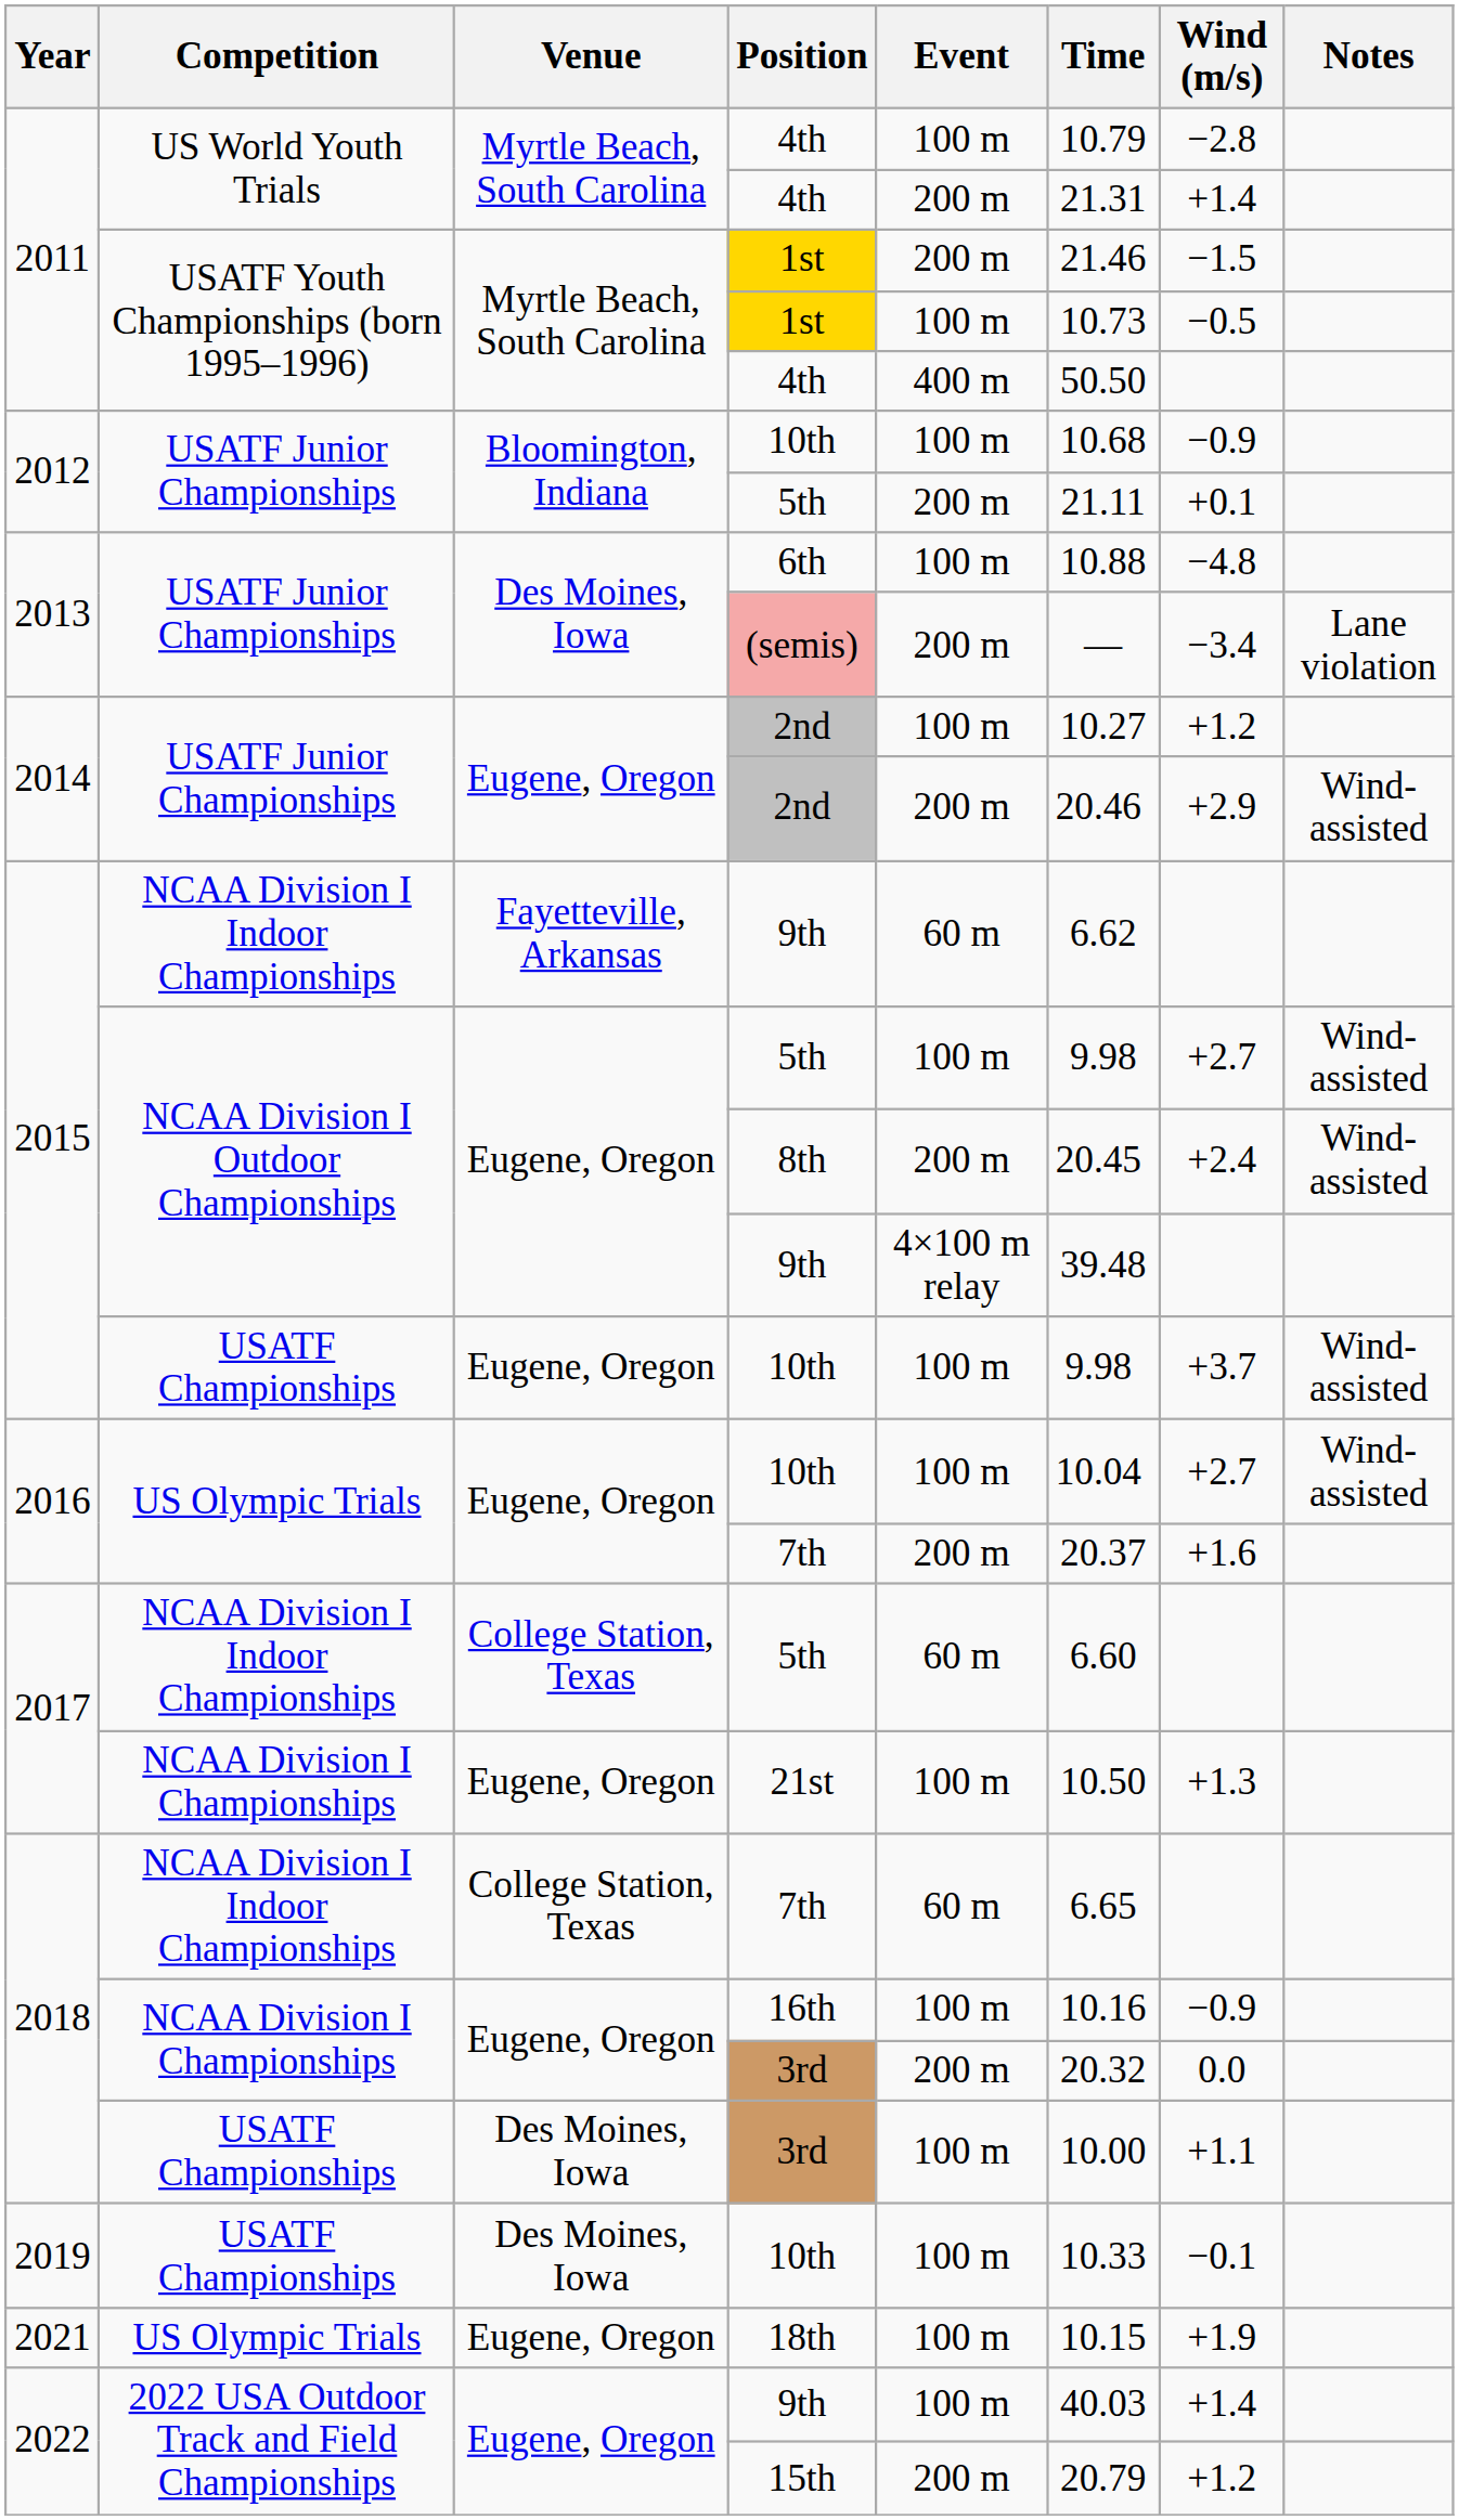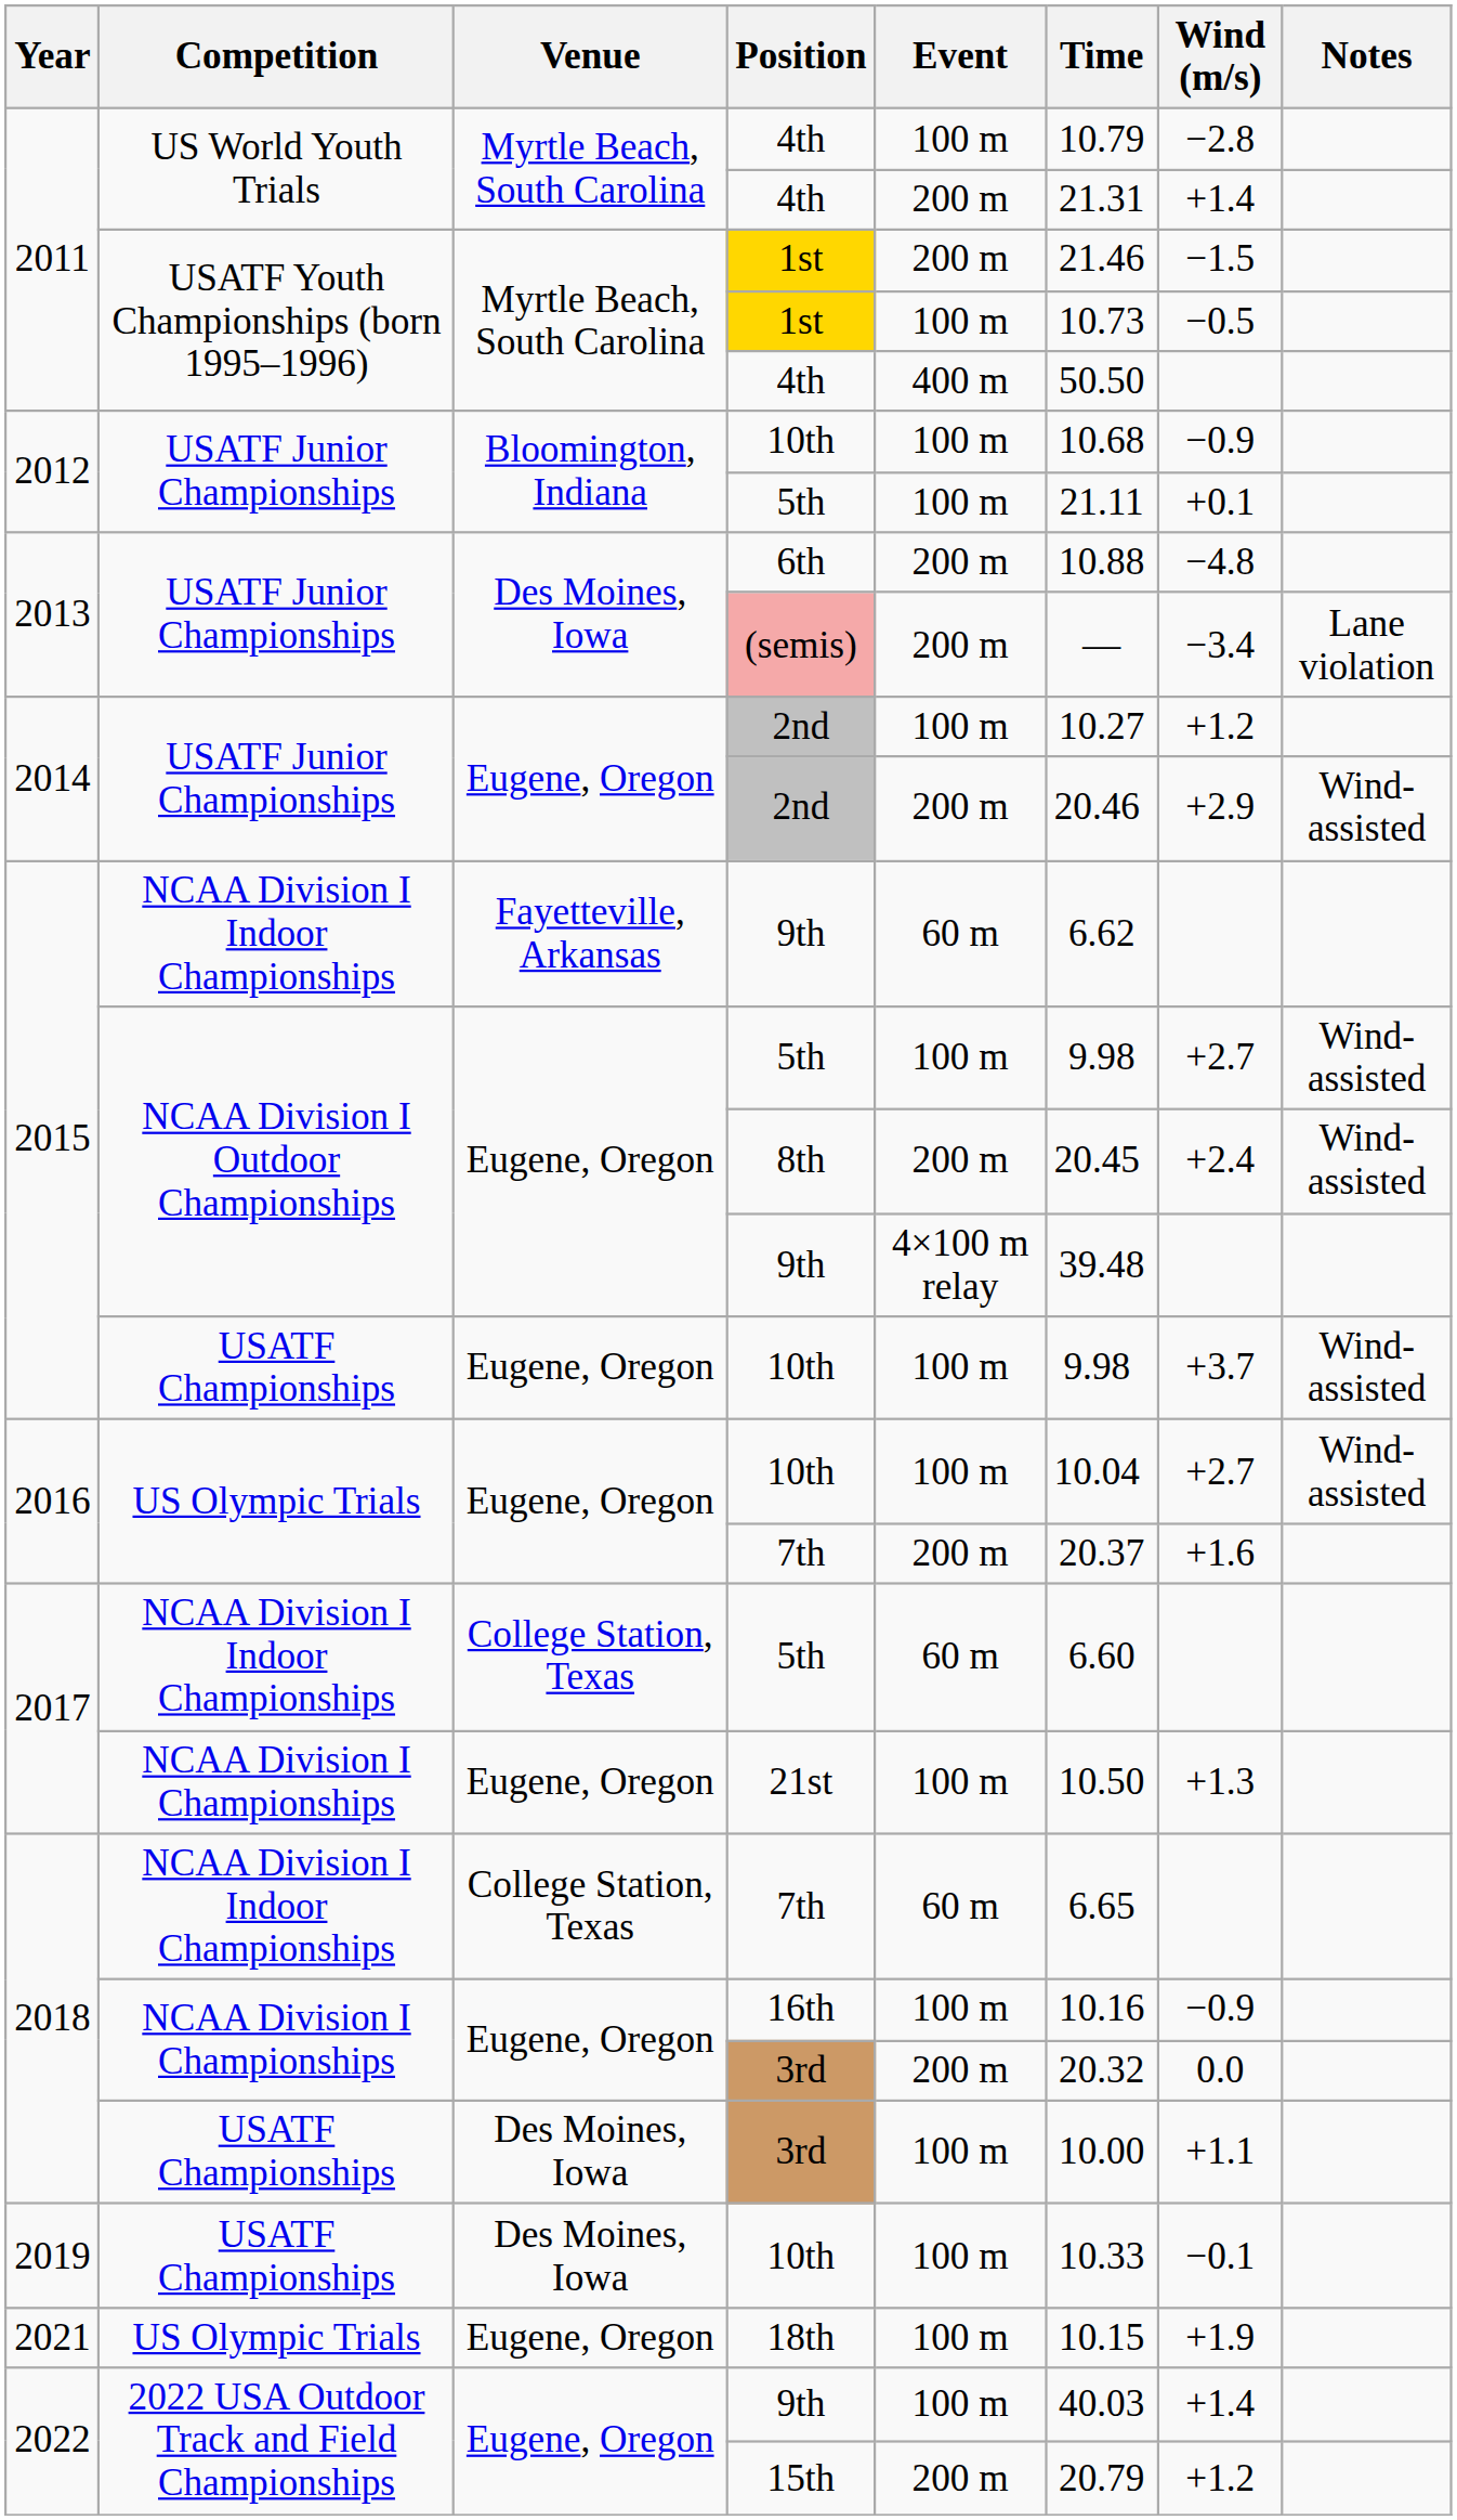USATF Junior Championships / 5th | Event: 200 m -> 100 m
6th | Event: 100 m -> 200 m
